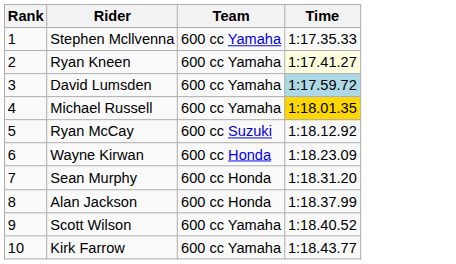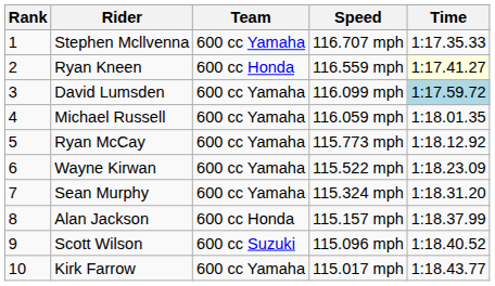+ column: Speed | 116.707 mph | 116.559 mph | 116.099 mph | 116.059 mph | 115.773 mph | 115.522 mph | 115.324 mph | 115.157 mph | 115.096 mph | 115.017 mph
Ryan Kneen | Team: 600 cc Yamaha -> 600 cc Honda
Michael Russell | Time: gold background -> no background
Ryan McCay | Team: 600 cc Suzuki -> 600 cc Yamaha
Wayne Kirwan | Team: 600 cc Honda -> 600 cc Yamaha
Sean Murphy | Team: 600 cc Honda -> 600 cc Yamaha
Scott Wilson | Team: 600 cc Yamaha -> 600 cc Suzuki
